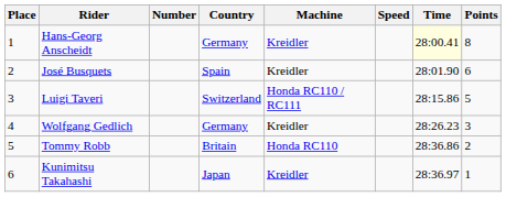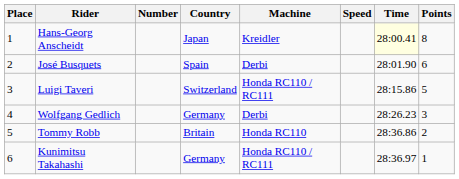Hans-Georg Anscheidt | Country: Germany -> Japan
José Busquets | Machine: Kreidler -> Derbi
Wolfgang Gedlich | Machine: Kreidler -> Derbi
Kunimitsu Takahashi | Country: Japan -> Germany
Kunimitsu Takahashi | Machine: Kreidler -> Honda RC110 / RC111
